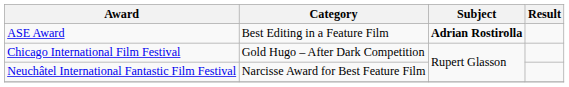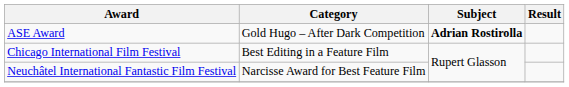ASE Award | Category: Best Editing in a Feature Film -> Gold Hugo – After Dark Competition
Chicago International Film Festival | Category: Gold Hugo – After Dark Competition -> Best Editing in a Feature Film
